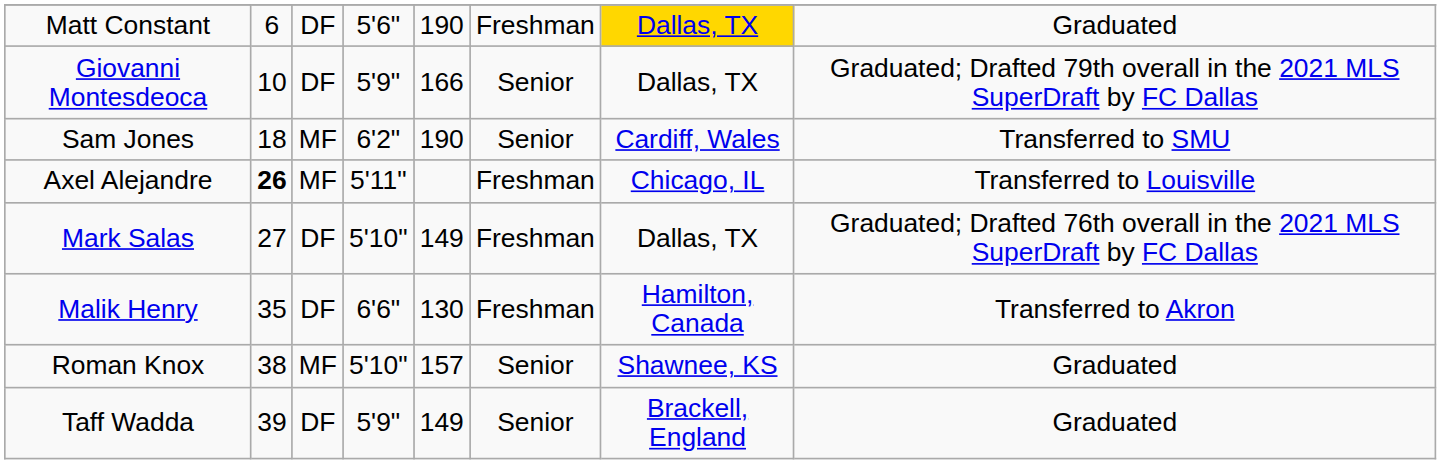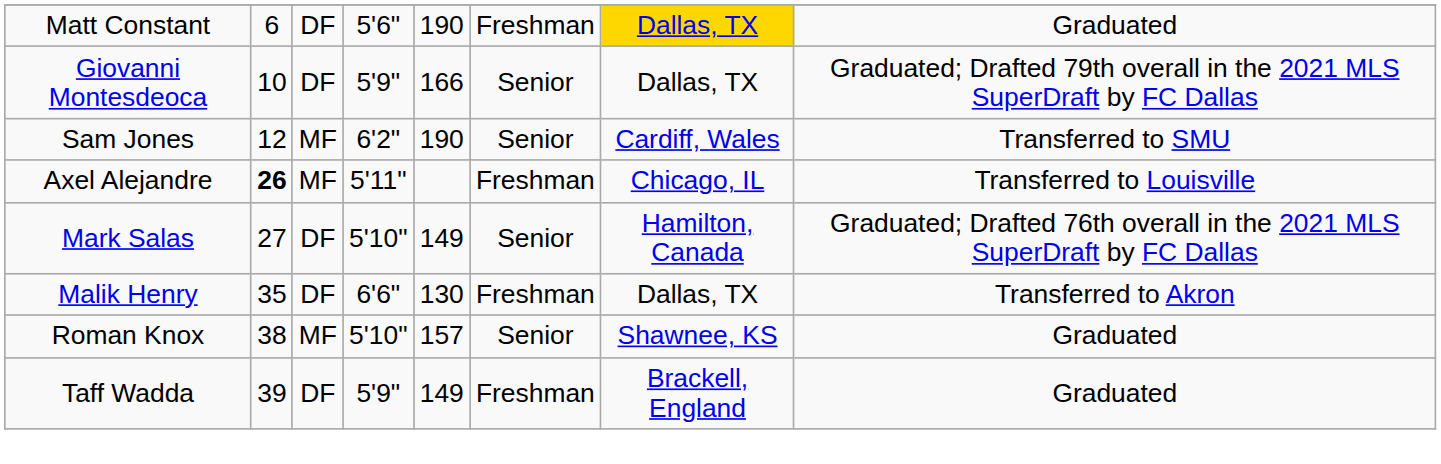Sam Jones | column 2: 18 -> 12
Mark Salas | column 6: Freshman -> Senior
Mark Salas | column 7: Dallas, TX -> Hamilton, Canada
Malik Henry | column 7: Hamilton, Canada -> Dallas, TX
Taff Wadda | column 6: Senior -> Freshman
